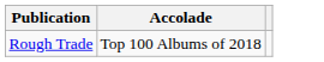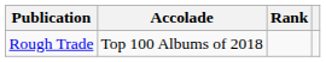+ column: Rank
